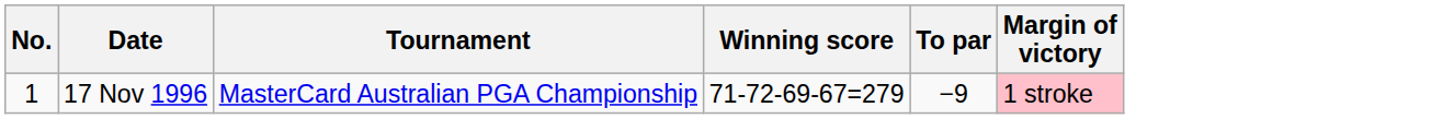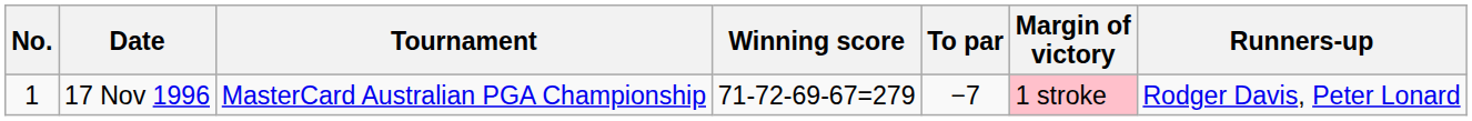+ column: Runners-up | Rodger Davis, Peter Lonard
17 Nov 1996 | To par: −9 -> −7
